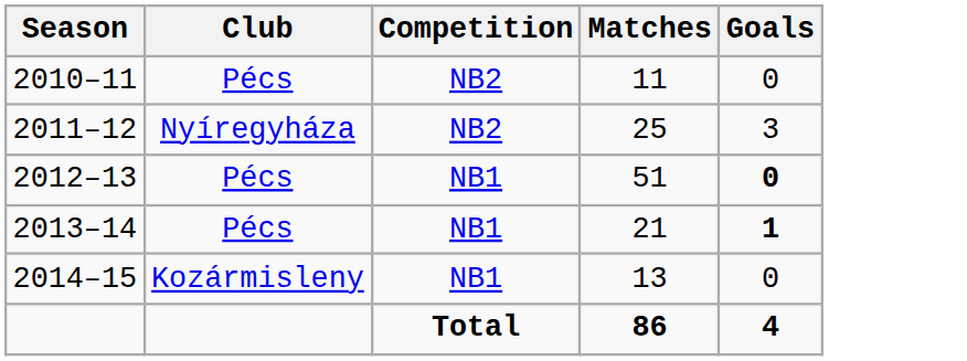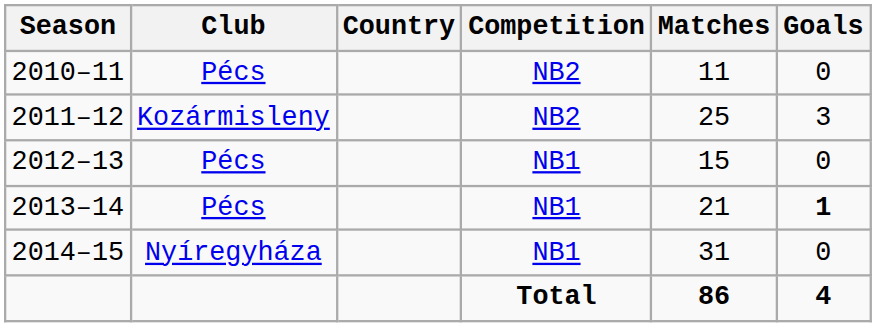+ column: Country
2011–12 | Club: Nyíregyháza -> Kozármisleny
2012–13 | Matches: 51 -> 15
2012–13 | Goals: bold -> normal
2014–15 | Club: Kozármisleny -> Nyíregyháza
2014–15 | Matches: 13 -> 31
